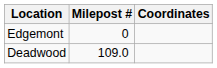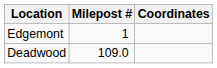Edgemont | Milepost #: 0 -> 1
